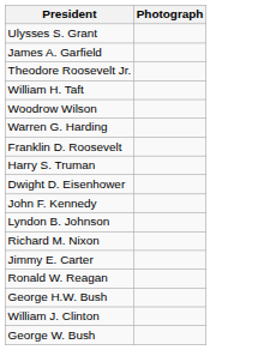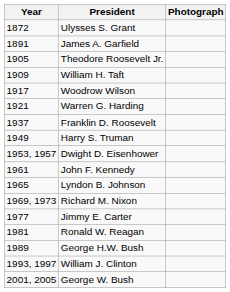+ column: Year | 1872 | 1891 | 1905 | 1909 | 1917 | 1921 | 1937 | 1949 | 1953, 1957 | 1961 | 1965 | 1969, 1973 | 1977 | 1981 | 1989 | 1993, 1997 | 2001, 2005
